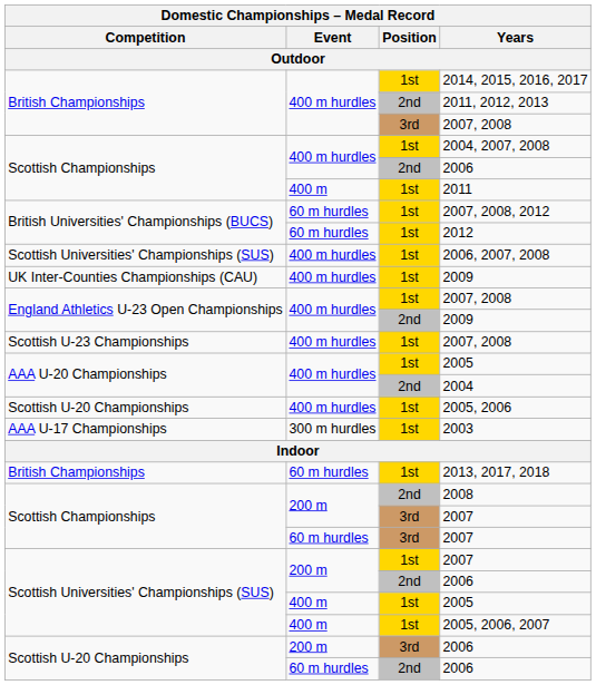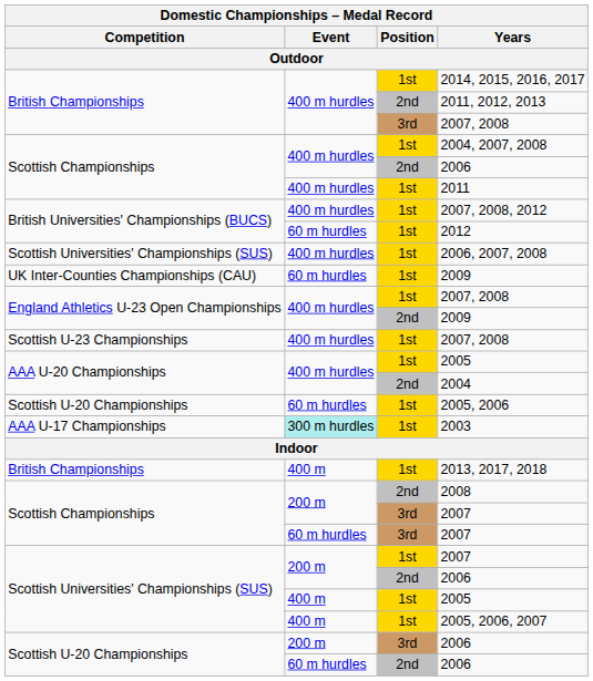2011 | Domestic Championships – Medal Record / Event: 400 m -> 400 m hurdles
2007, 2008, 2012 | Domestic Championships – Medal Record / Event: 60 m hurdles -> 400 m hurdles
UK Inter-Counties Championships (CAU) / 2009 | Domestic Championships – Medal Record / Event: 400 m hurdles -> 60 m hurdles
2005, 2006 | Domestic Championships – Medal Record / Event: 400 m hurdles -> 60 m hurdles
2003 | Domestic Championships – Medal Record / Event: no background -> paleturquoise background
2013, 2017, 2018 | Domestic Championships – Medal Record / Event: 60 m hurdles -> 400 m
